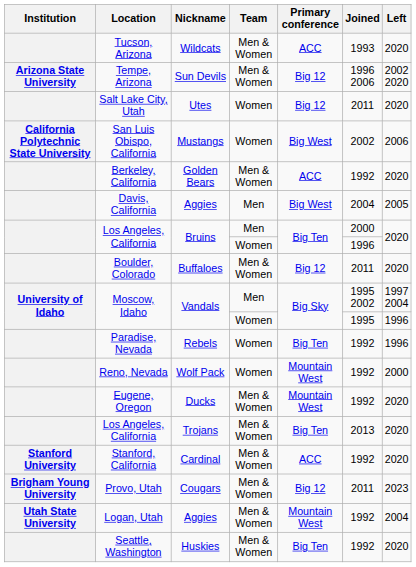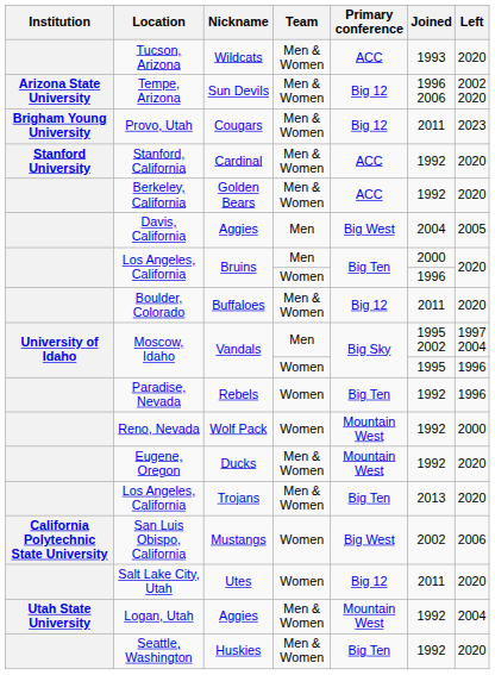rows swapped: Provo, Utah <-> Salt Lake City, Utah
rows swapped: San Luis Obispo, California <-> Stanford, California
